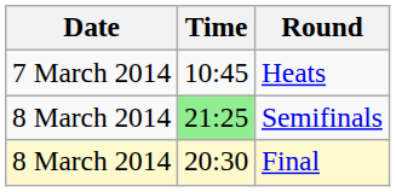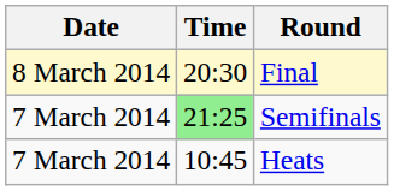rows swapped: Heats <-> Final
Semifinals | Date: 8 March 2014 -> 7 March 2014
